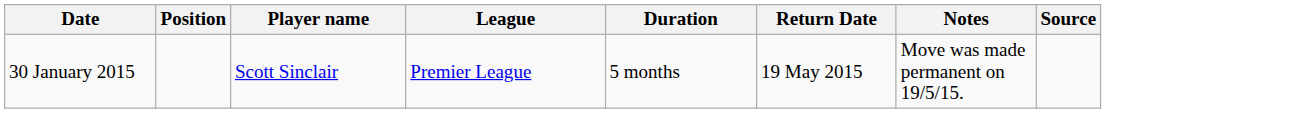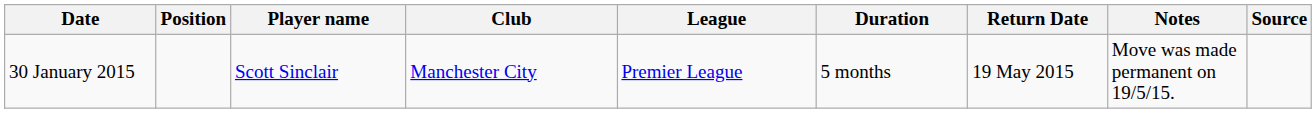+ column: Club | Manchester City
